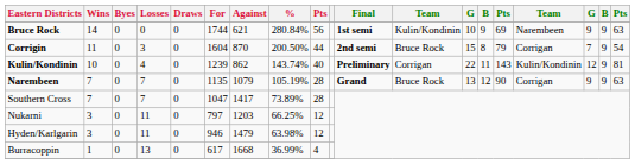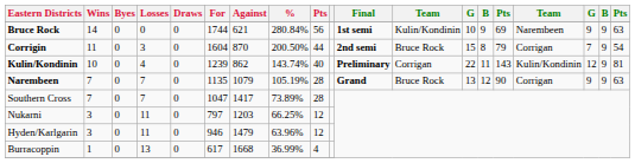Hyden/Karlgarin | %: 63.98% -> 63.96%
